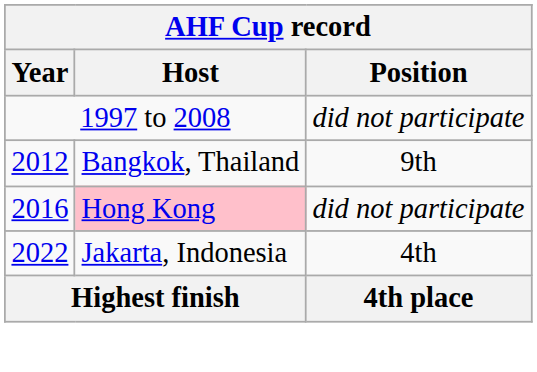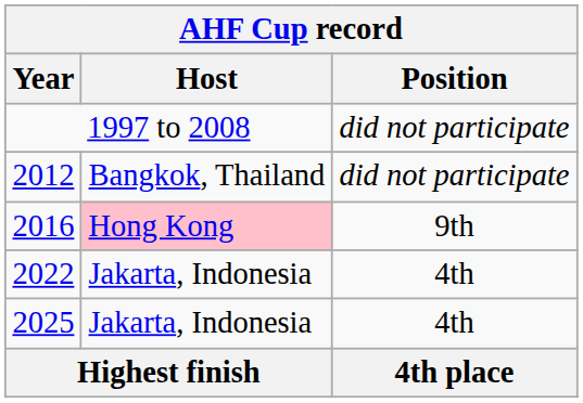2012 | Position: 9th -> did not participate
2016 | Position: did not participate -> 9th
+ row: 2025 | Jakarta, Indonesia | 4th
